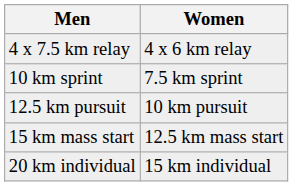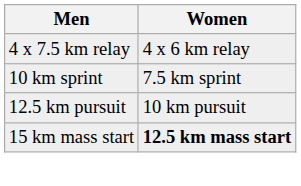15 km mass start | Women: normal -> bold
- row: 20 km individual | 15 km individual
